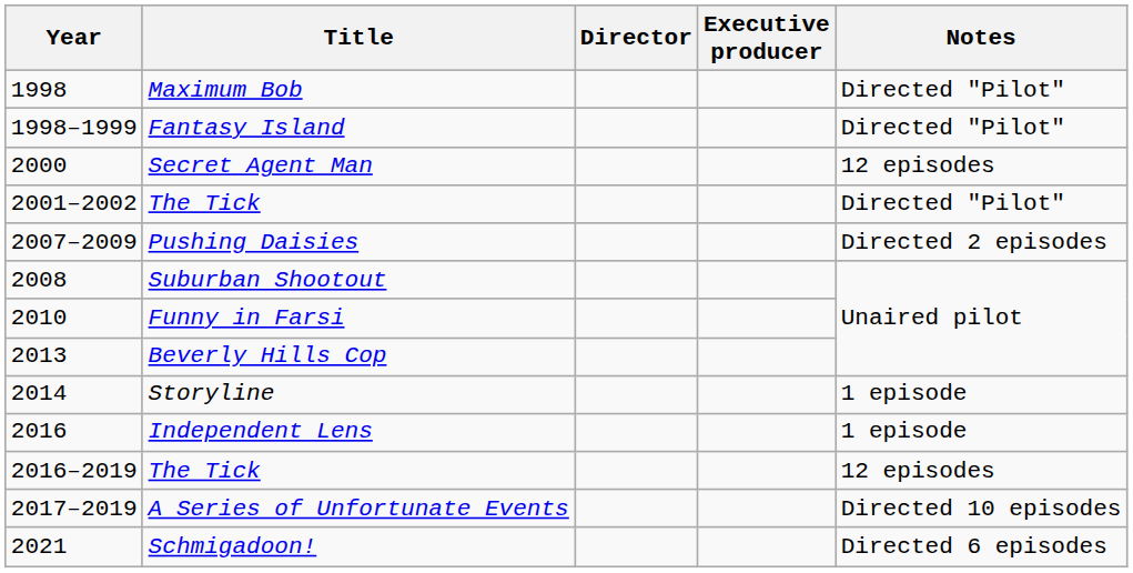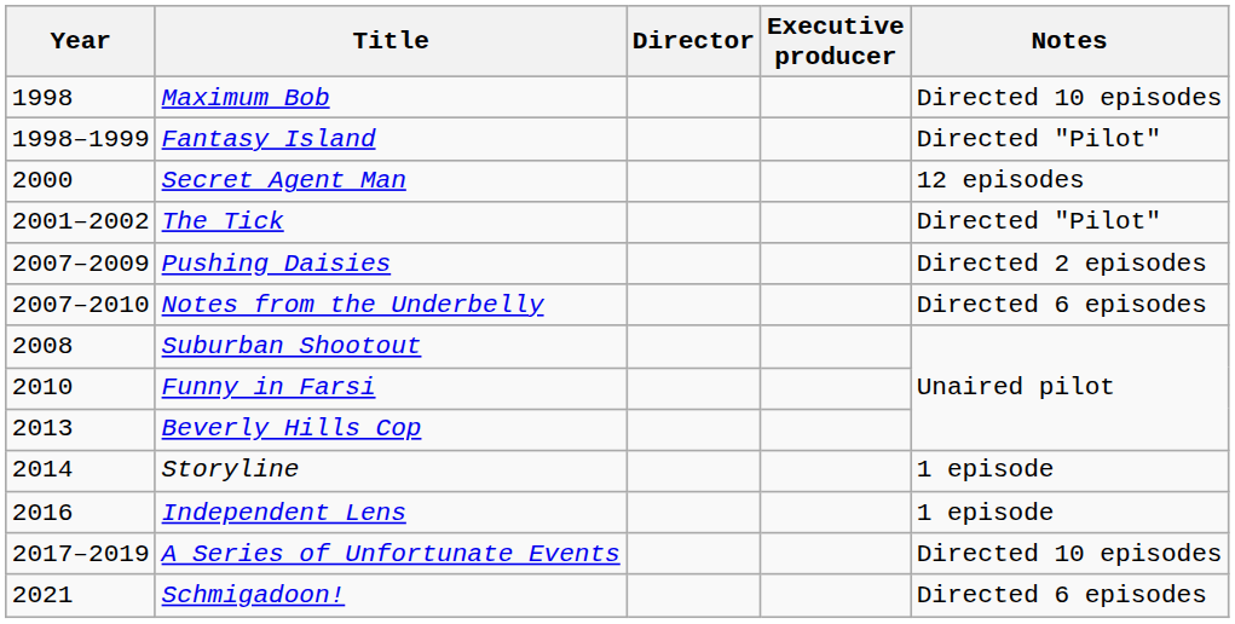Maximum Bob | Notes: Directed "Pilot" -> Directed 10 episodes
+ row: 2007–2010 | Notes from the Underbelly | Directed 6 episodes
- row: 2016–2019 | The Tick | 12 episodes
